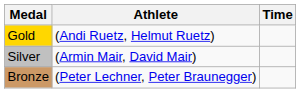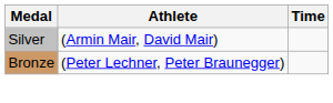- row: Gold | (Andi Ruetz, Helmut Ruetz)
